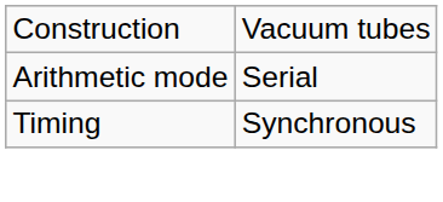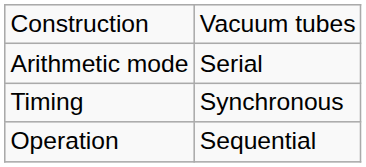+ row: Operation | Sequential
